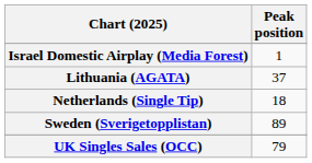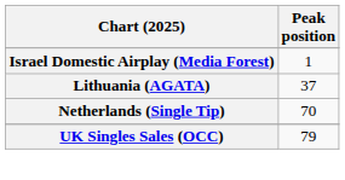Netherlands (Single Tip) | Peak position: 18 -> 70
- row: Sweden (Sverigetopplistan) | 89
